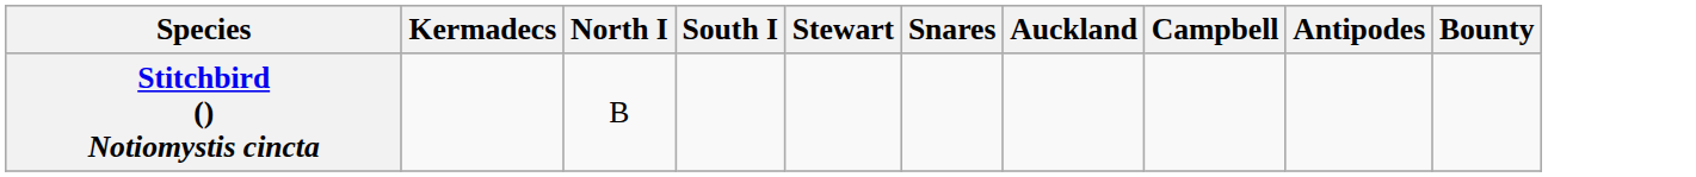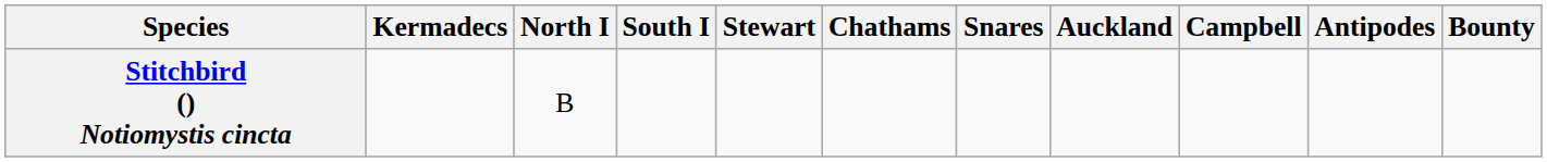+ column: Chathams
